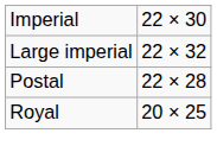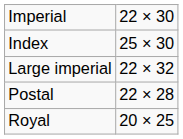+ row: Index | 25 × 30
